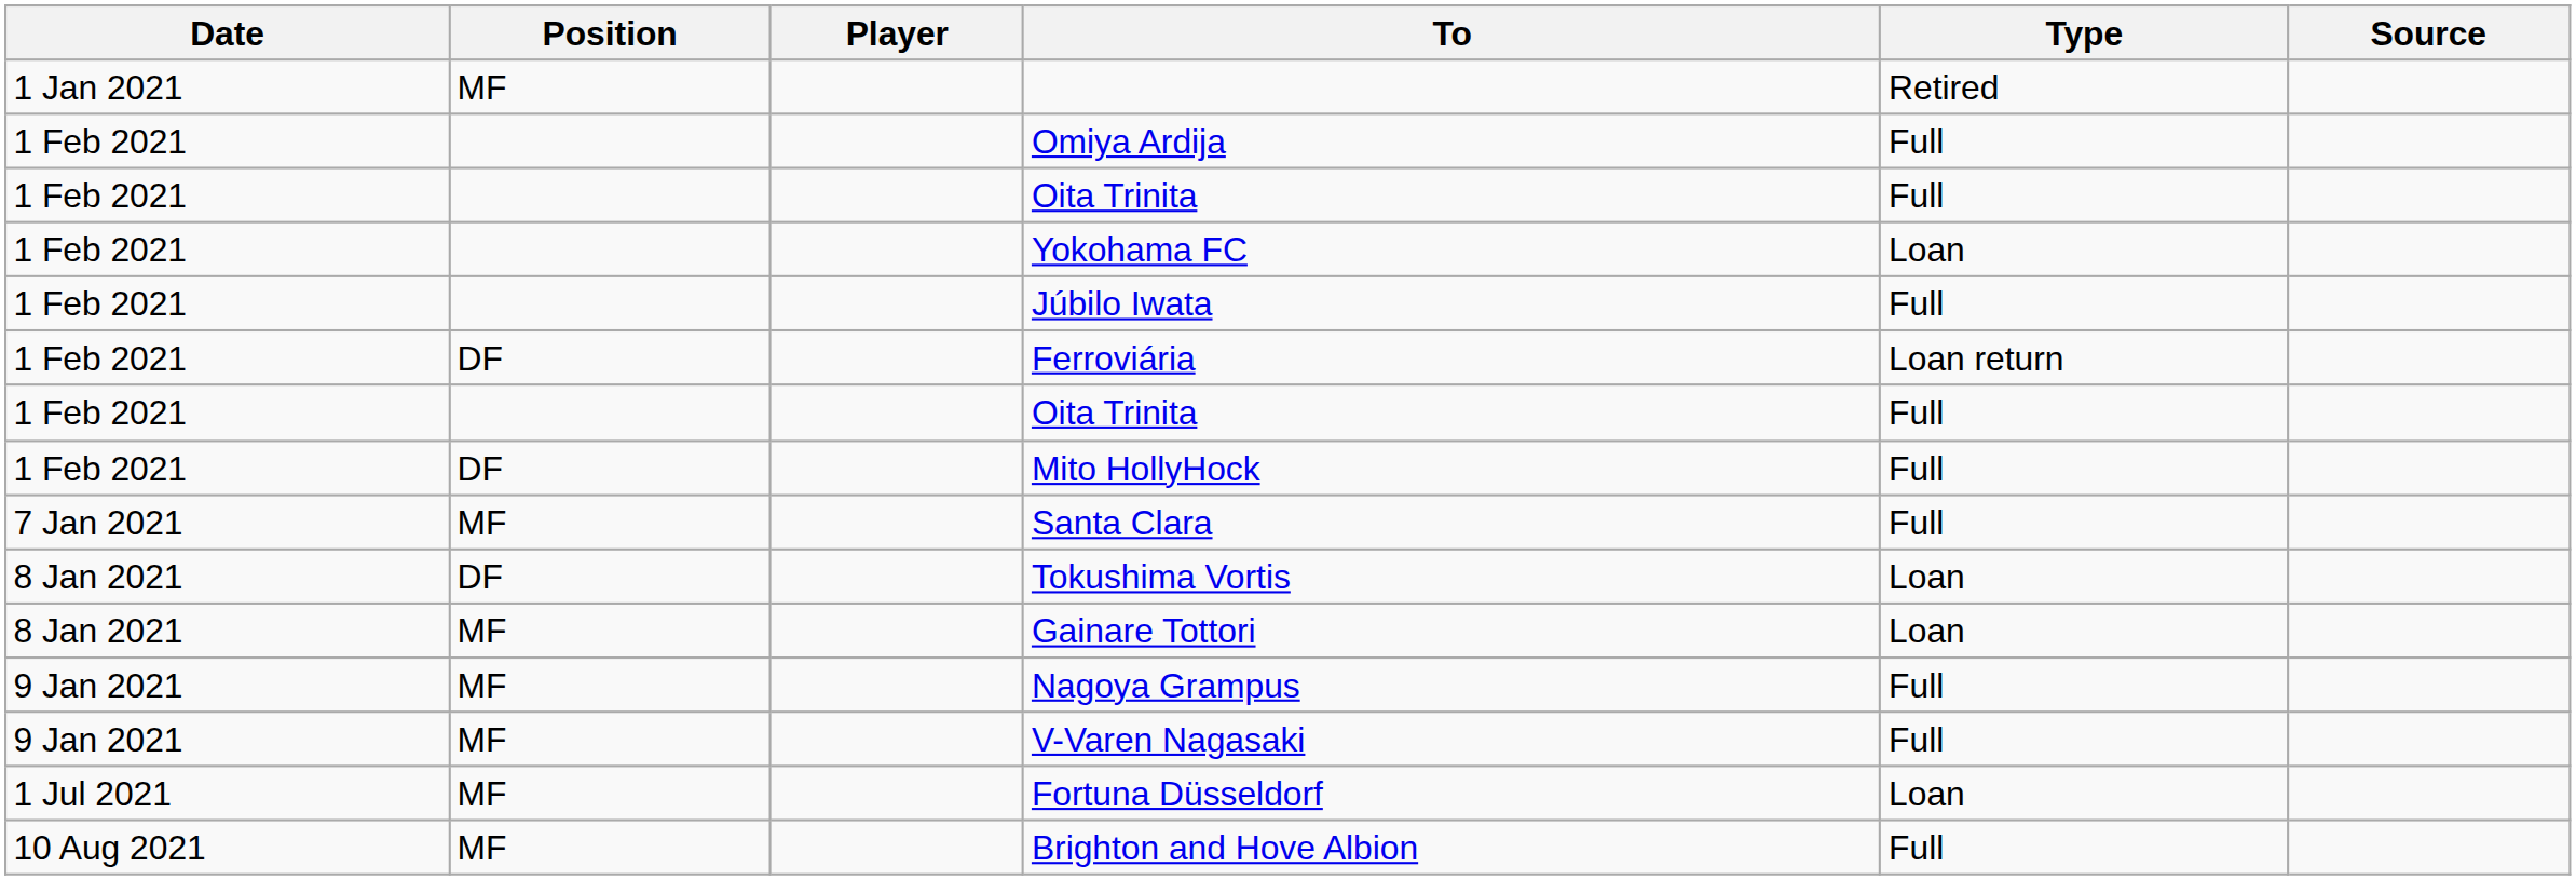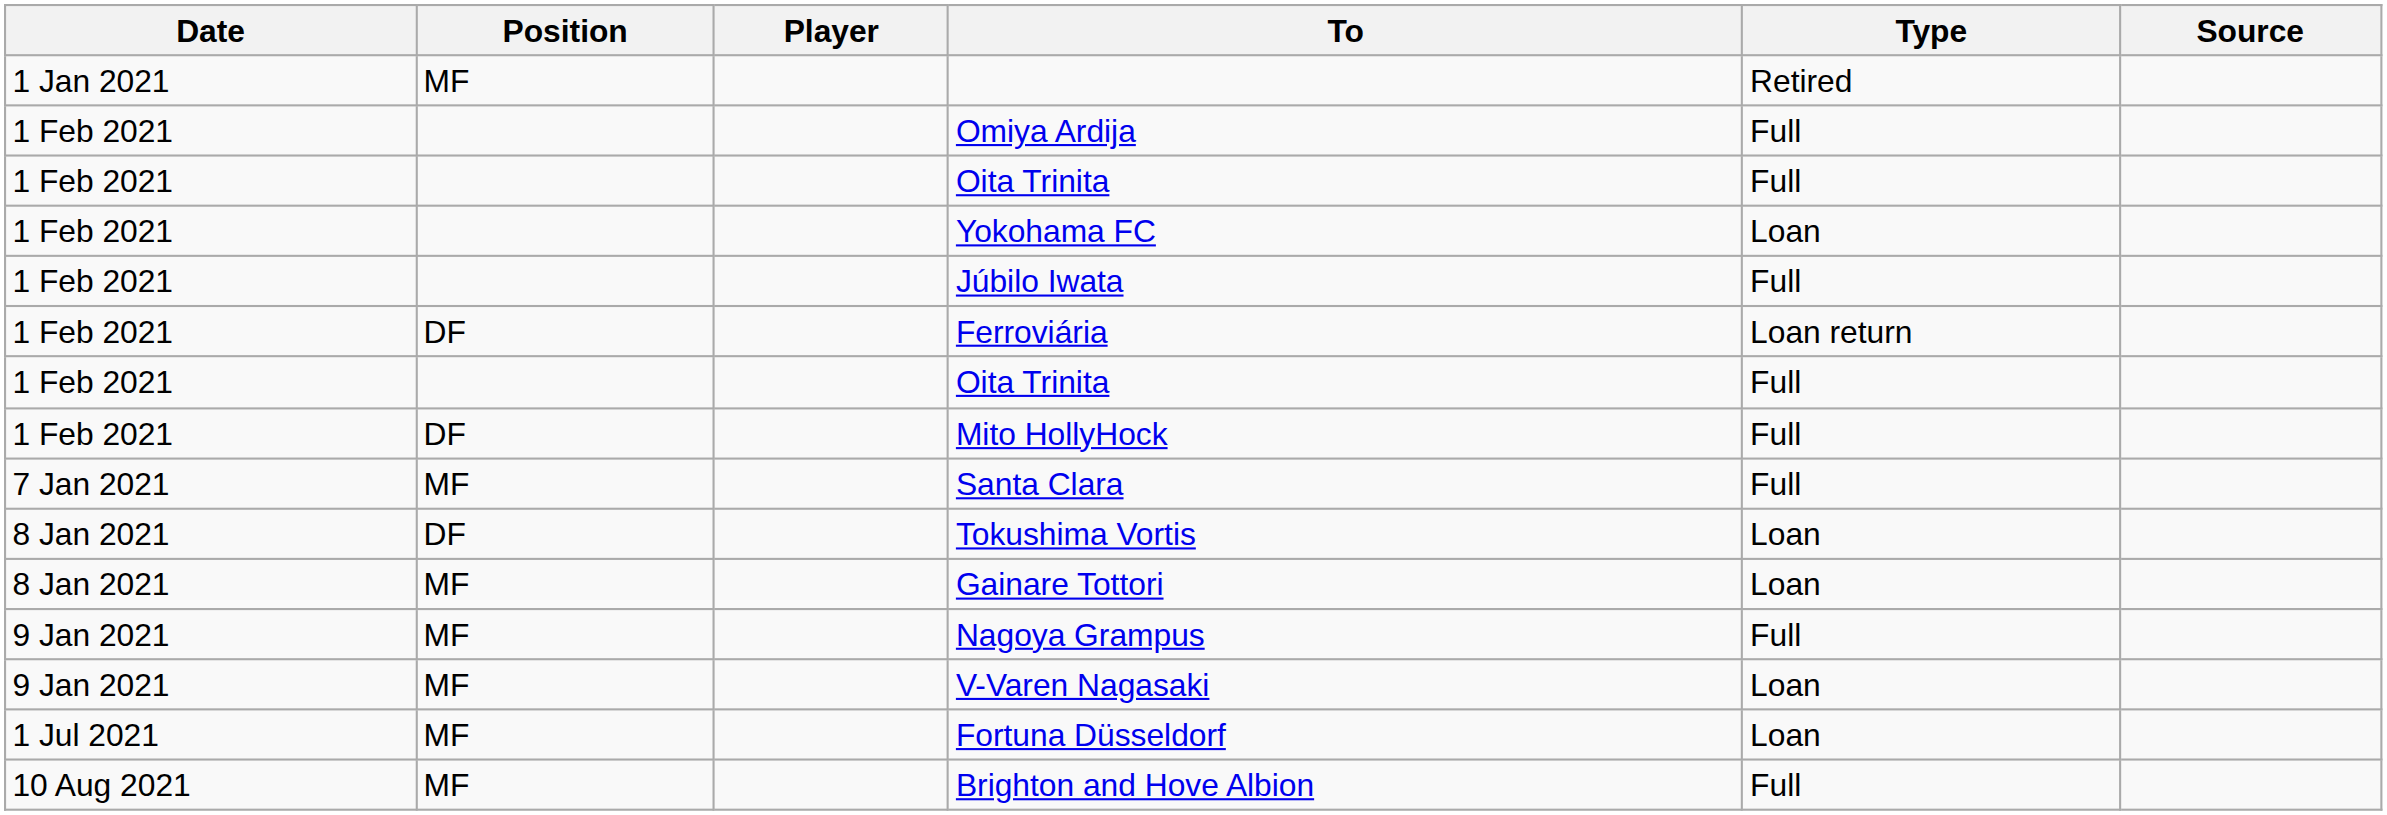V-Varen Nagasaki | Type: Full -> Loan
